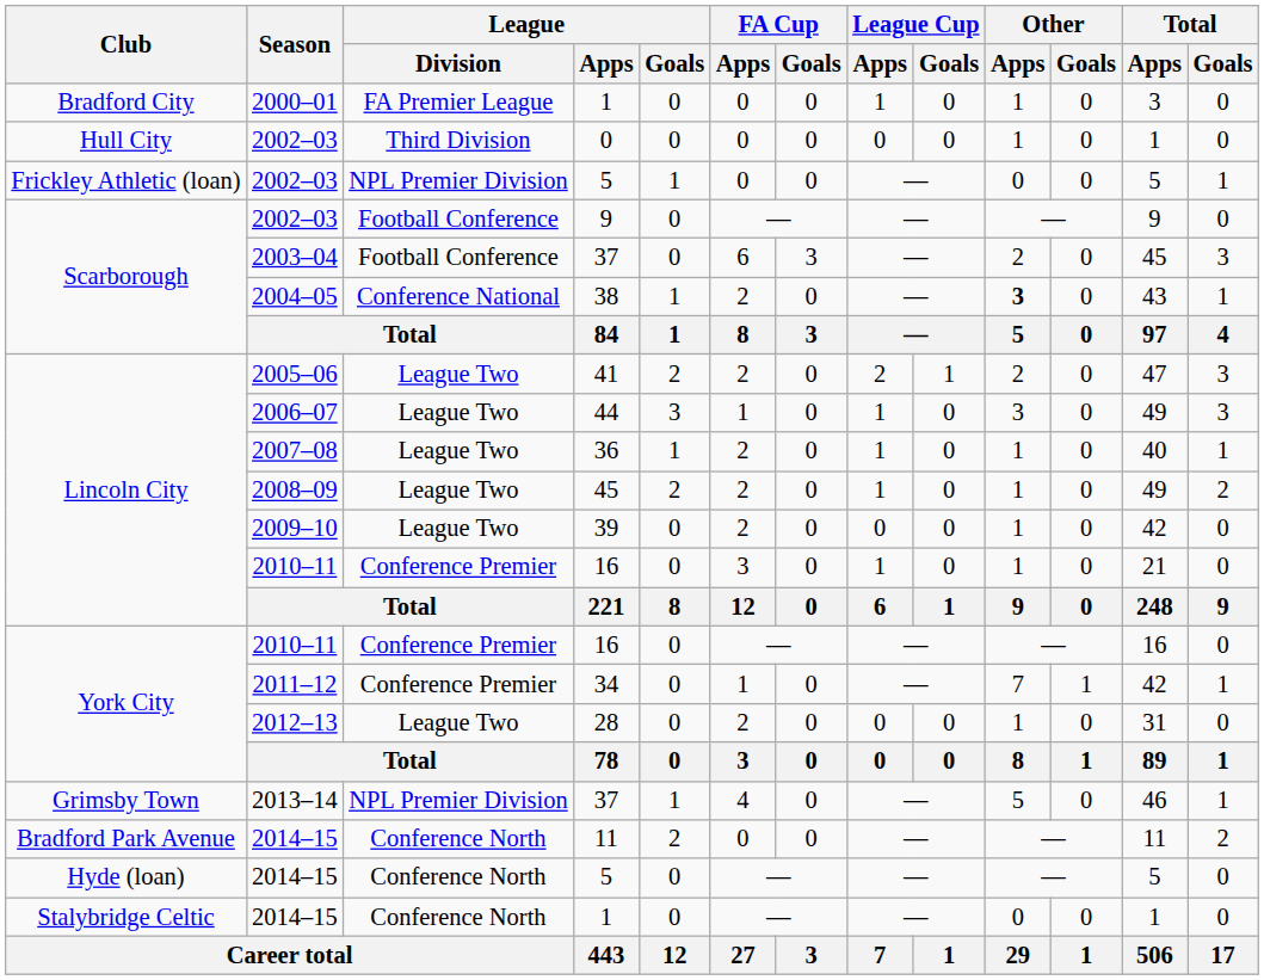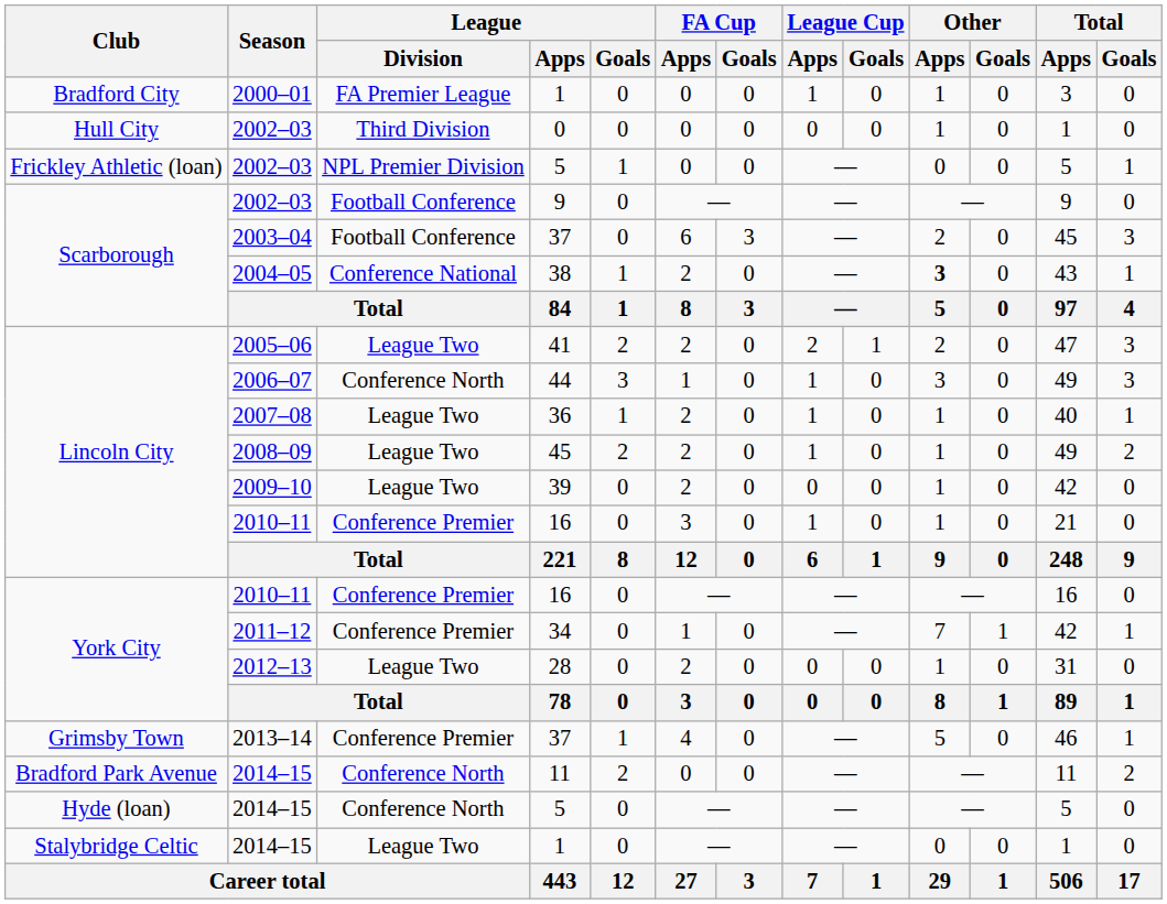44 | League / Division: League Two -> Conference North
Grimsby Town / 37 | League / Division: NPL Premier Division -> Conference Premier
Stalybridge Celtic / 1 | League / Division: Conference North -> League Two
